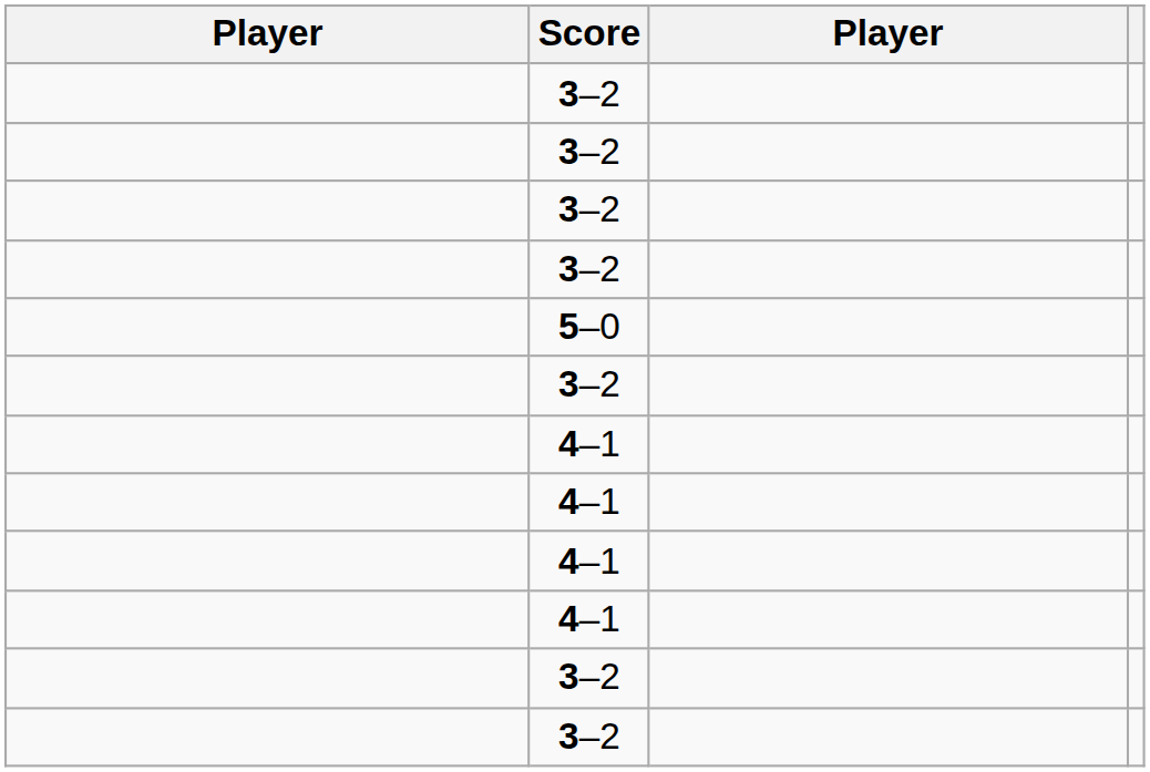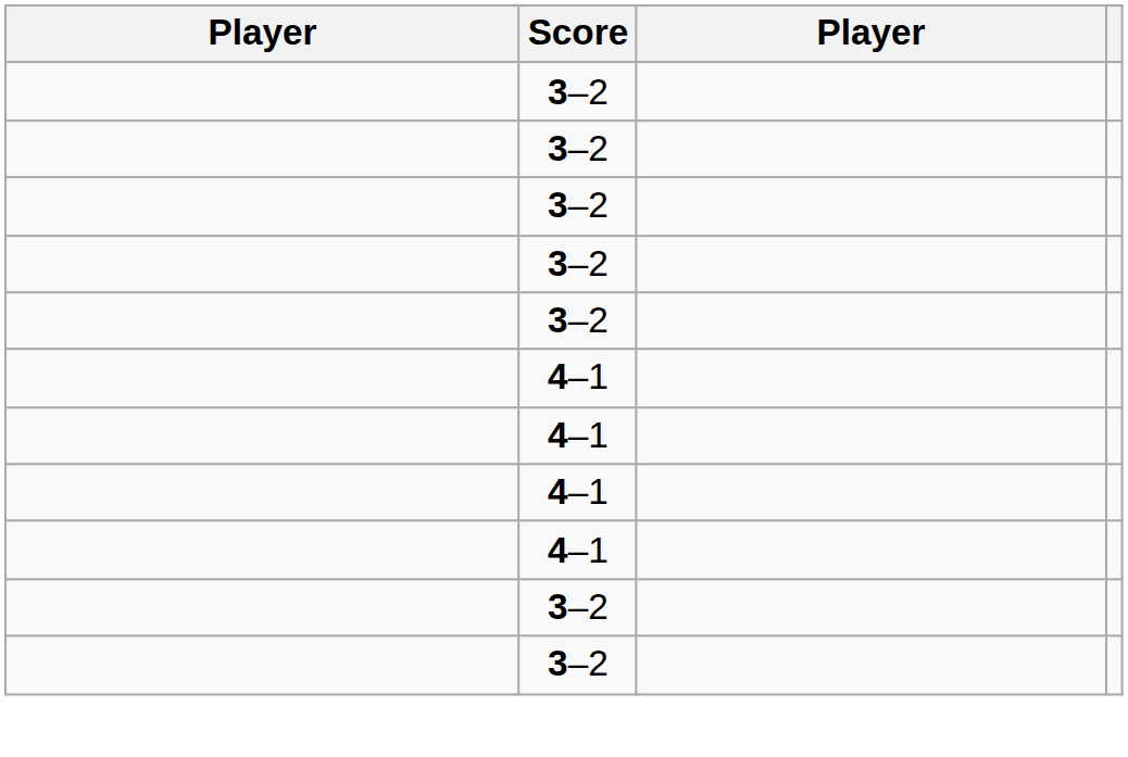- row: 5–0
